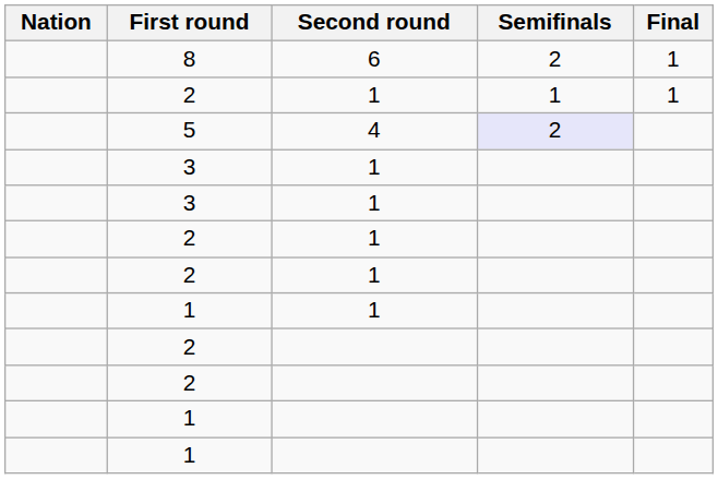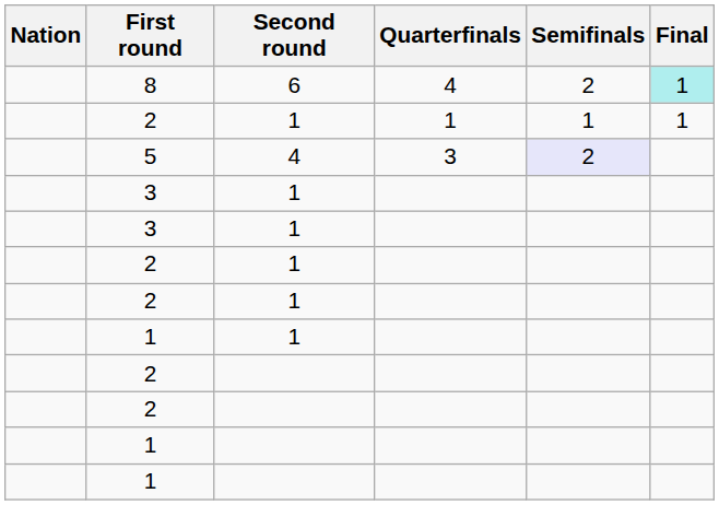+ column: Quarterfinals | 4 | 1 | 3
8 | Final: no background -> paleturquoise background
